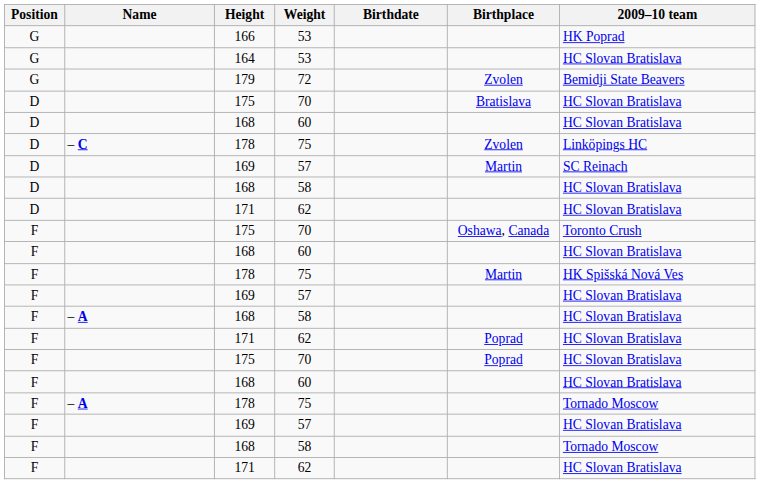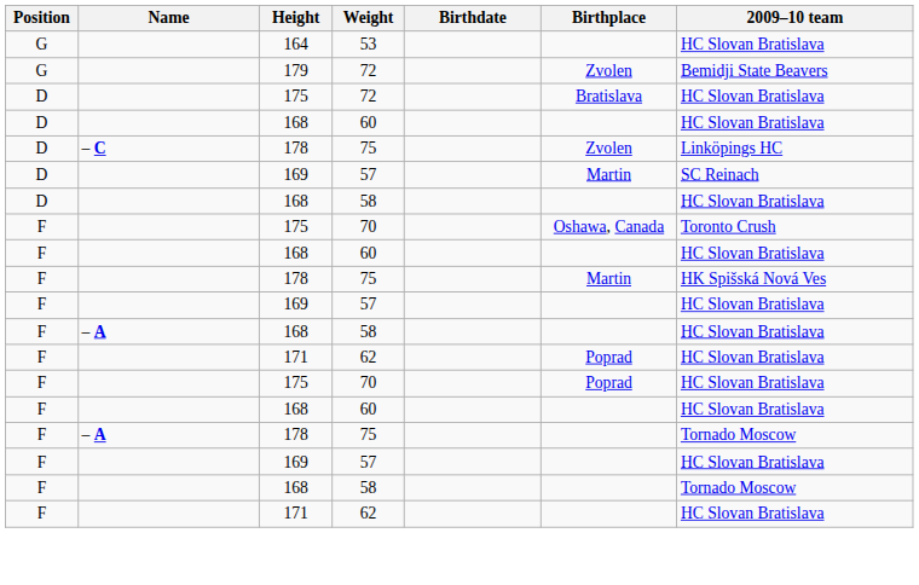- row: G | 166 | 53 | HK Poprad
D / 175 | Weight: 70 -> 72
- row: D | 171 | 62 | HC Slovan Bratislava
